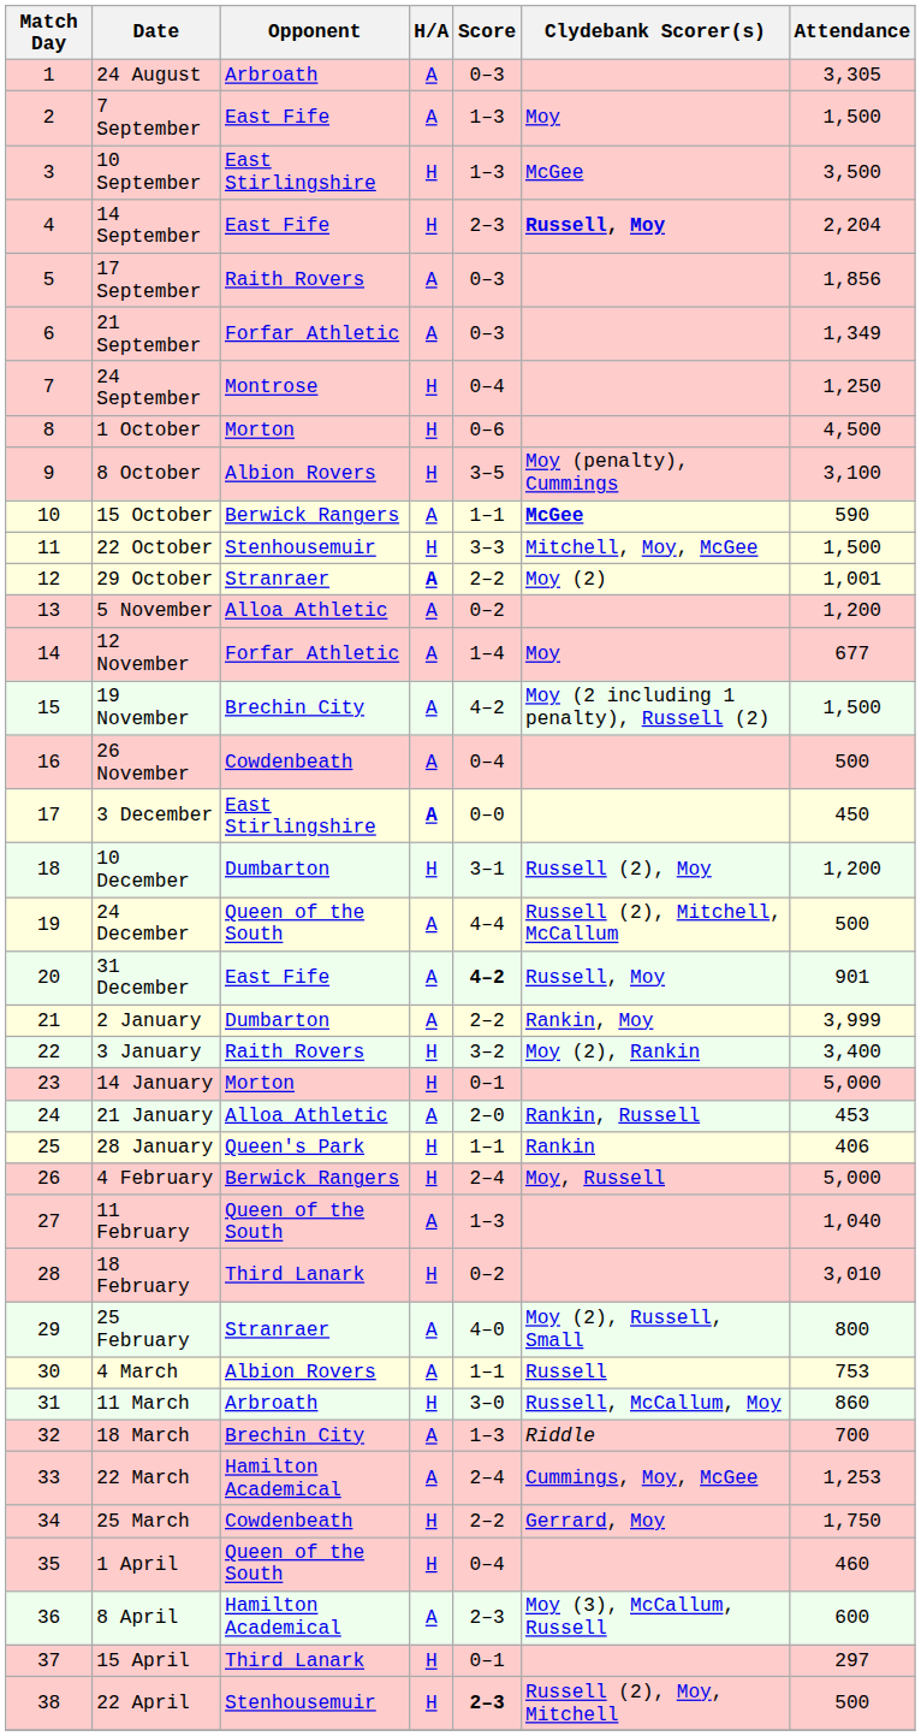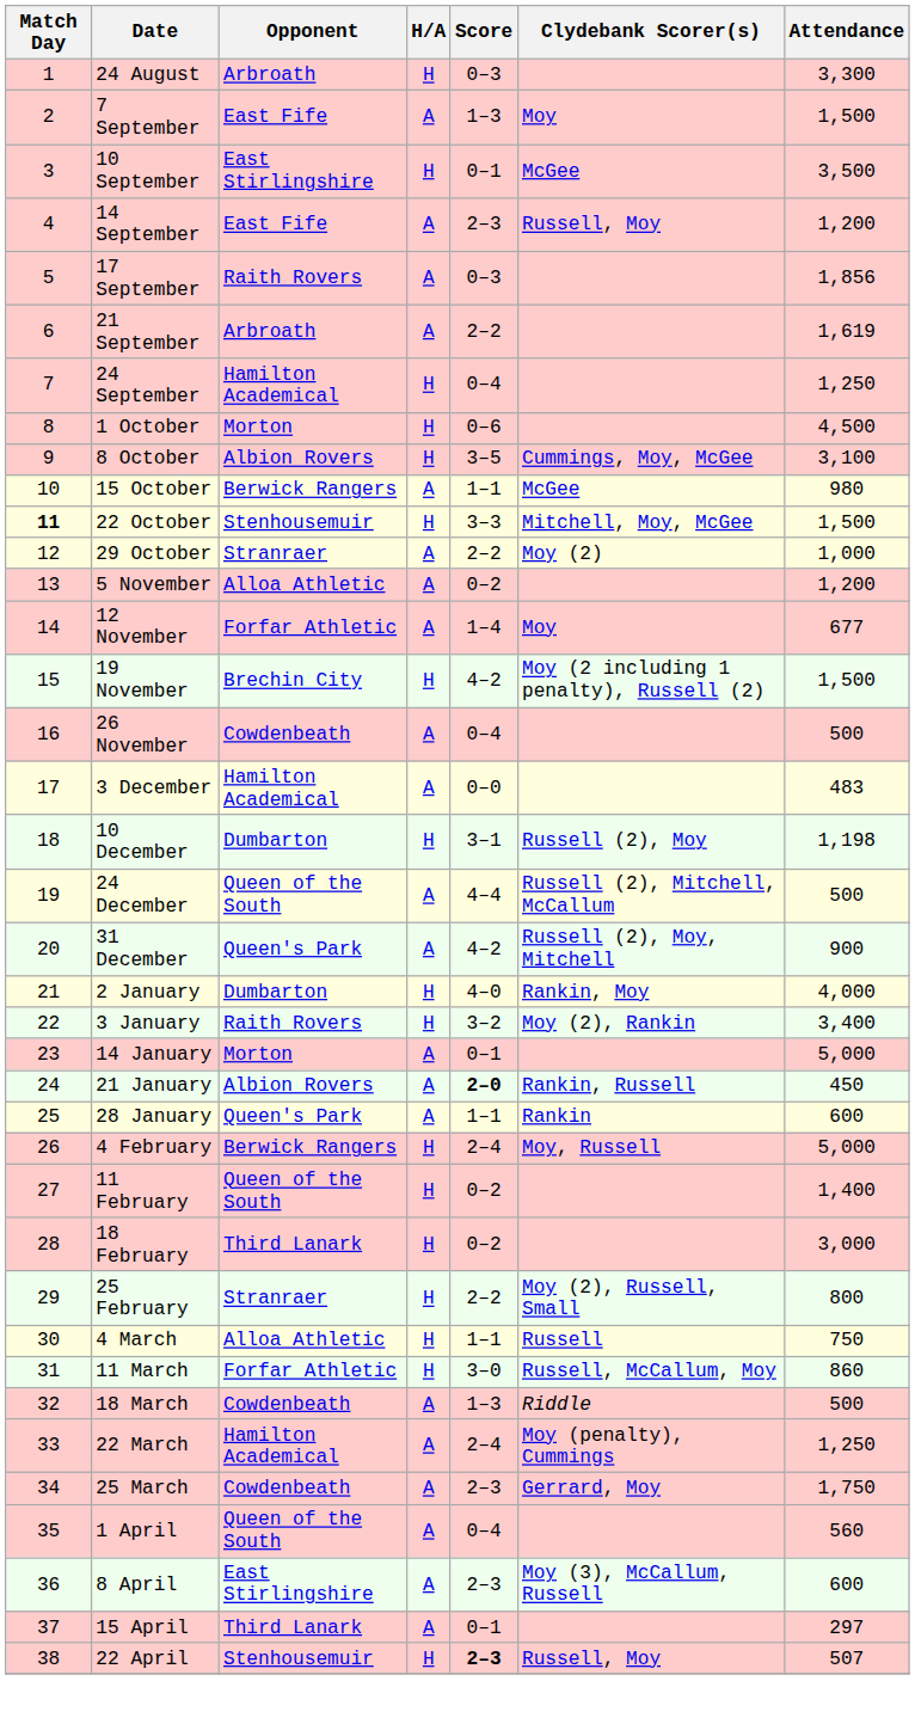24 August | H/A: A -> H
24 August | Attendance: 3,305 -> 3,300
10 September | Score: 1–3 -> 0–1
14 September | H/A: H -> A
14 September | Clydebank Scorer(s): bold -> normal
14 September | Attendance: 2,204 -> 1,200
21 September | Opponent: Forfar Athletic -> Arbroath
21 September | Score: 0–3 -> 2–2
21 September | Attendance: 1,349 -> 1,619
24 September | Opponent: Montrose -> Hamilton Academical
8 October | Clydebank Scorer(s): Moy (penalty), Cummings -> Cummings, Moy, McGee
15 October | Clydebank Scorer(s): bold -> normal
15 October | Attendance: 590 -> 980
22 October | Match Day: normal -> bold
29 October | H/A: bold -> normal
29 October | Attendance: 1,001 -> 1,000
19 November | H/A: A -> H
3 December | Opponent: East Stirlingshire -> Hamilton Academical
3 December | H/A: bold -> normal
3 December | Attendance: 450 -> 483
10 December | Attendance: 1,200 -> 1,198
31 December | Opponent: East Fife -> Queen's Park
31 December | Score: bold -> normal
31 December | Clydebank Scorer(s): Russell, Moy -> Russell (2), Moy, Mitchell
31 December | Attendance: 901 -> 900
2 January | H/A: A -> H
2 January | Score: 2–2 -> 4–0
2 January | Attendance: 3,999 -> 4,000
14 January | H/A: H -> A
21 January | Opponent: Alloa Athletic -> Albion Rovers
21 January | Score: normal -> bold
21 January | Attendance: 453 -> 450
28 January | H/A: H -> A
28 January | Attendance: 406 -> 600
11 February | H/A: A -> H
11 February | Score: 1–3 -> 0–2
11 February | Attendance: 1,040 -> 1,400
18 February | Attendance: 3,010 -> 3,000
25 February | H/A: A -> H
25 February | Score: 4–0 -> 2–2
4 March | Opponent: Albion Rovers -> Alloa Athletic
4 March | H/A: A -> H
4 March | Attendance: 753 -> 750
11 March | Opponent: Arbroath -> Forfar Athletic
18 March | Opponent: Brechin City -> Cowdenbeath
18 March | Attendance: 700 -> 500
22 March | Clydebank Scorer(s): Cummings, Moy, McGee -> Moy (penalty), Cummings
22 March | Attendance: 1,253 -> 1,250
25 March | H/A: H -> A
25 March | Score: 2–2 -> 2–3
1 April | H/A: H -> A
1 April | Attendance: 460 -> 560
8 April | Opponent: Hamilton Academical -> East Stirlingshire
15 April | H/A: H -> A
22 April | Clydebank Scorer(s): Russell (2), Moy, Mitchell -> Russell, Moy
22 April | Attendance: 500 -> 507
